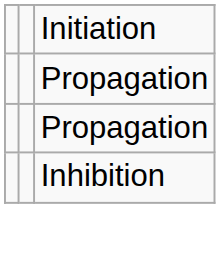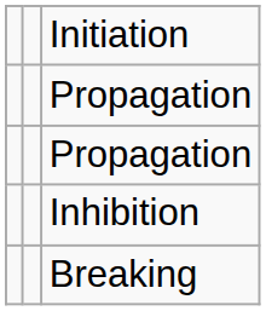+ row: Breaking
